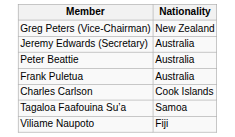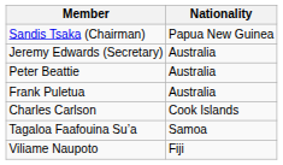+ row: Sandis Tsaka (Chairman) | Papua New Guinea
- row: Greg Peters (Vice-Chairman) | New Zealand
